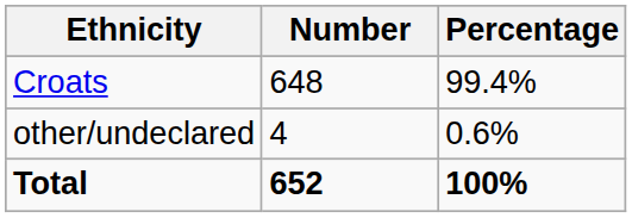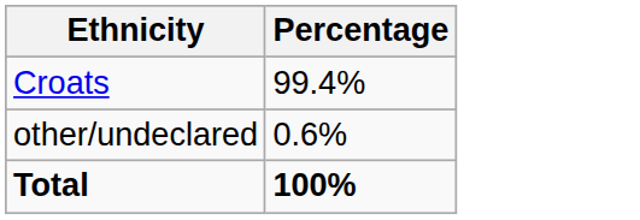- column: Number | 648 | 4 | 652
